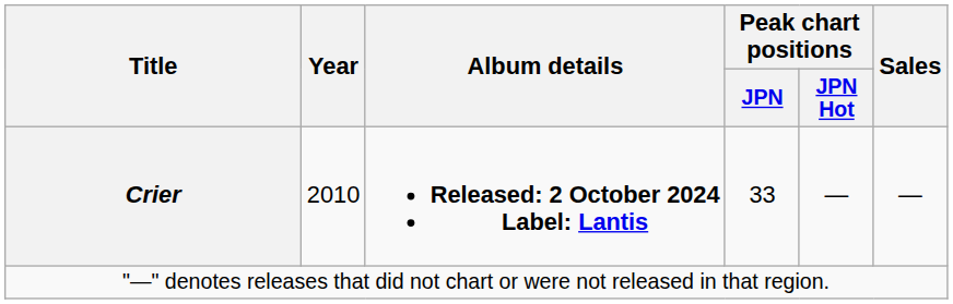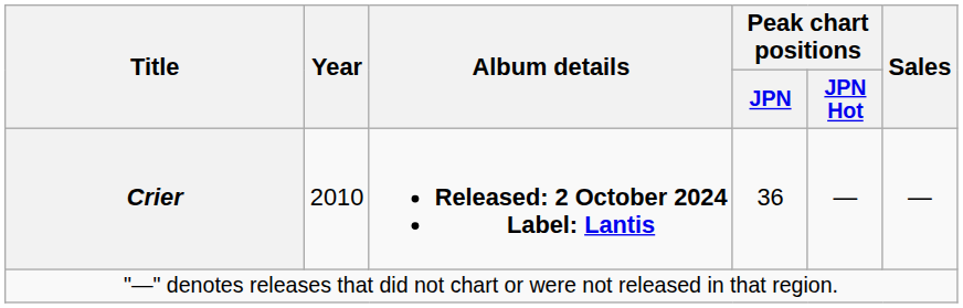Crier | Peak chart positions / JPN: 33 -> 36
